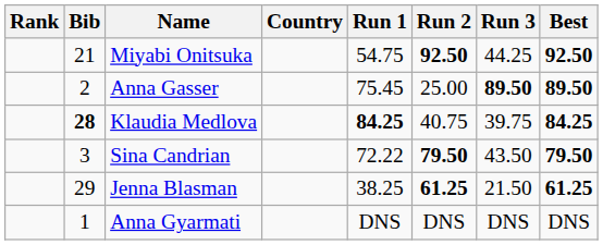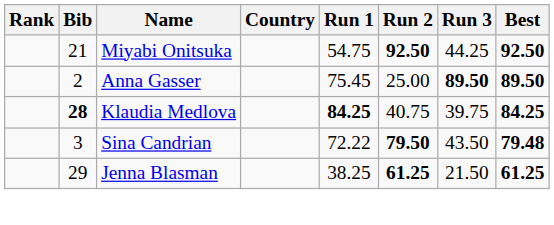Sina Candrian | Best: 79.50 -> 79.48
- row: 1 | Anna Gyarmati | DNS | DNS | DNS | DNS
